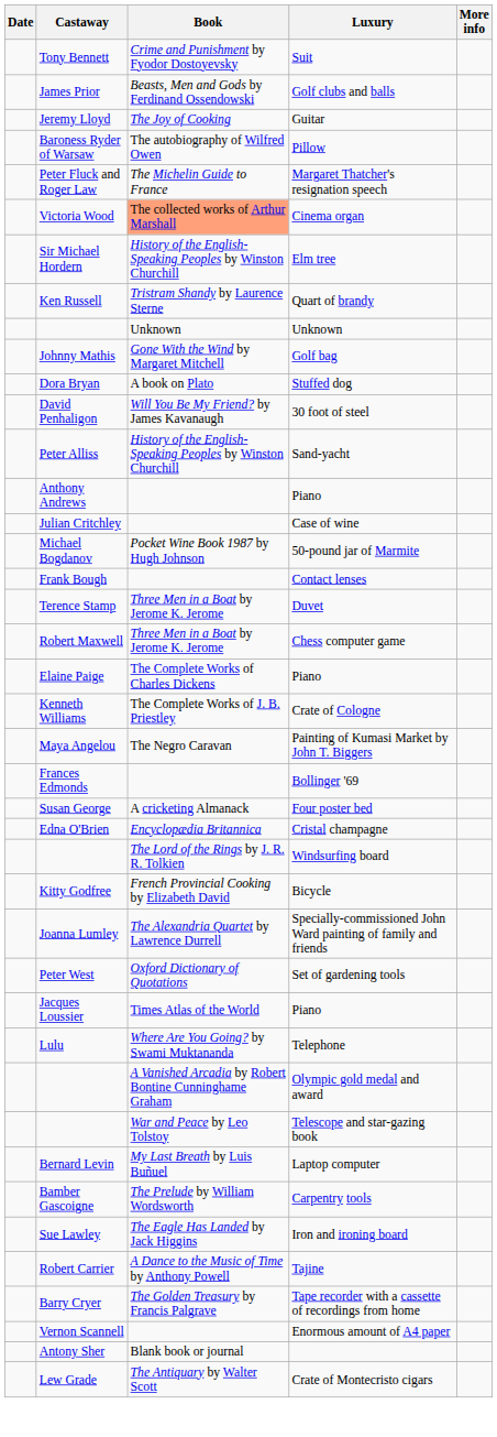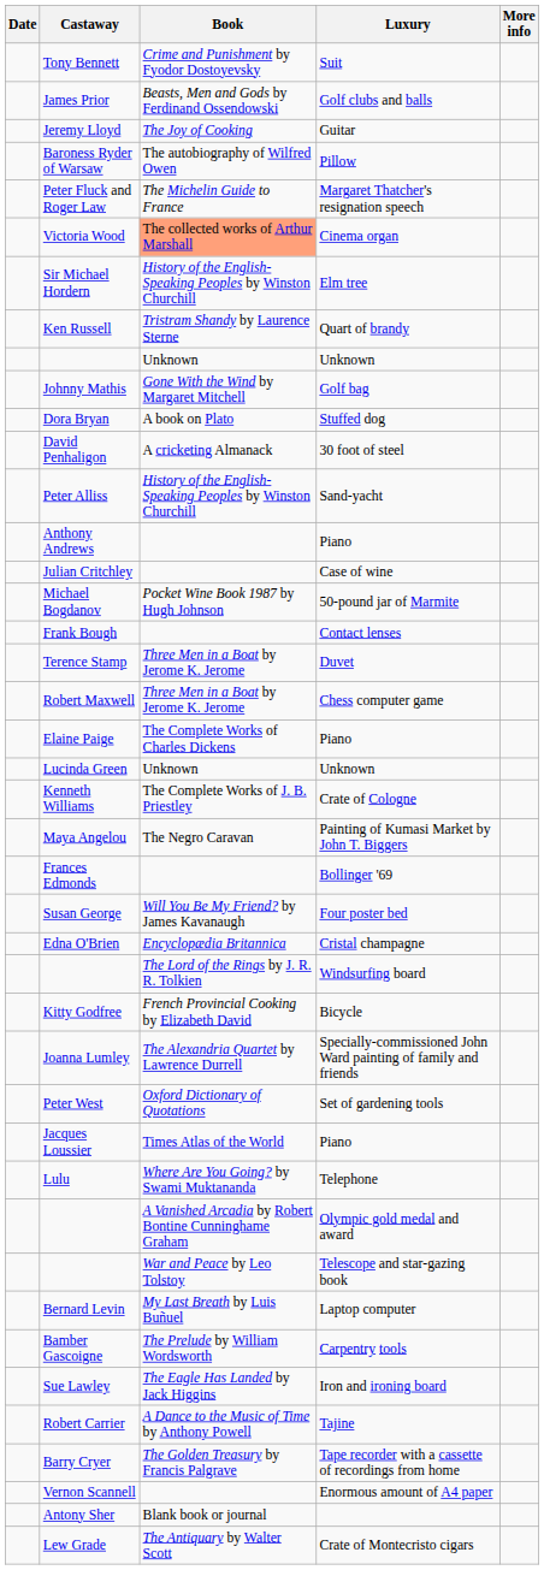David Penhaligon | Book: Will You Be My Friend? by James Kavanaugh -> A cricketing Almanack
+ row: Lucinda Green | Unknown | Unknown
Susan George | Book: A cricketing Almanack -> Will You Be My Friend? by James Kavanaugh
